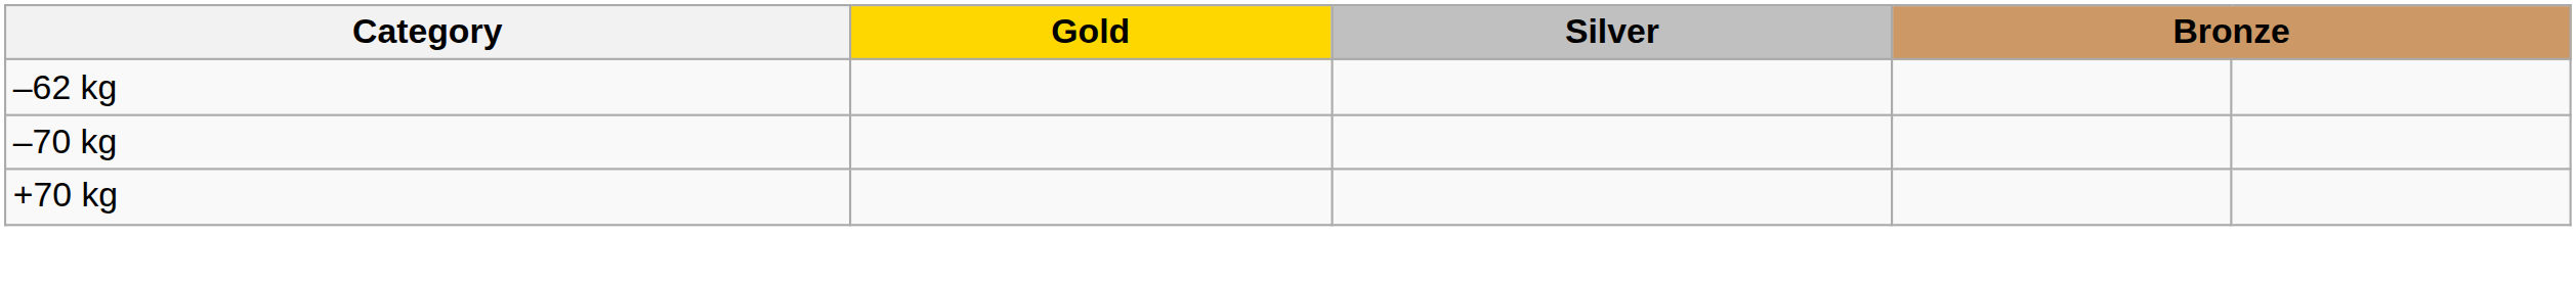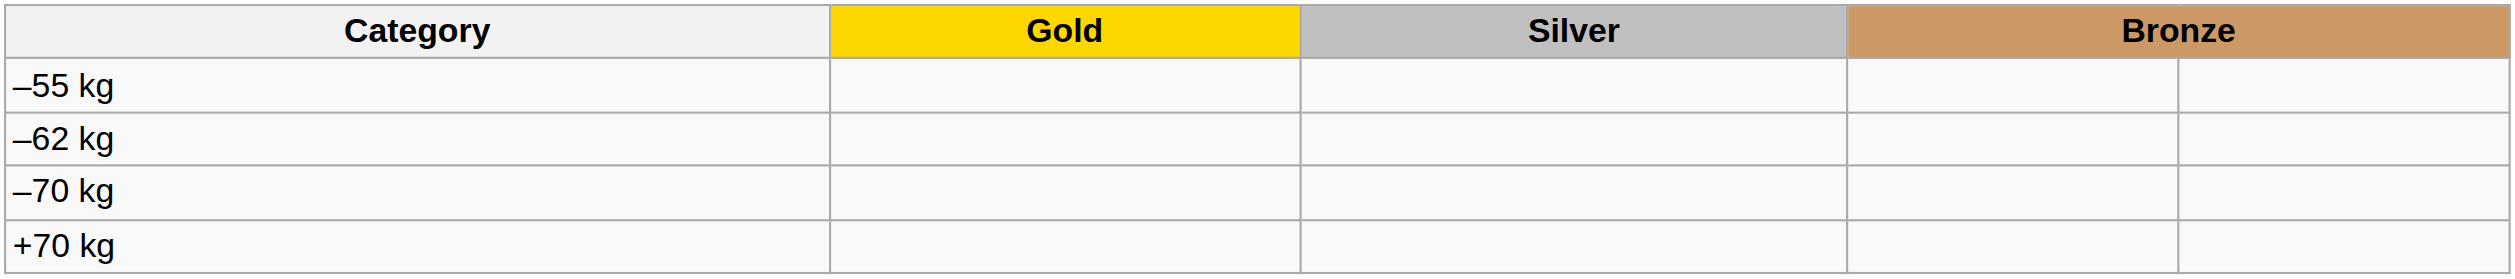+ row: –55 kg
